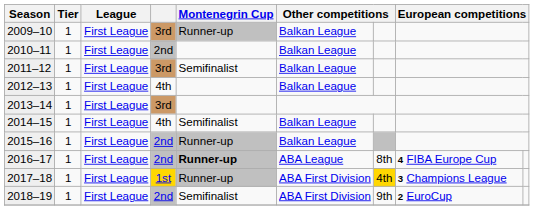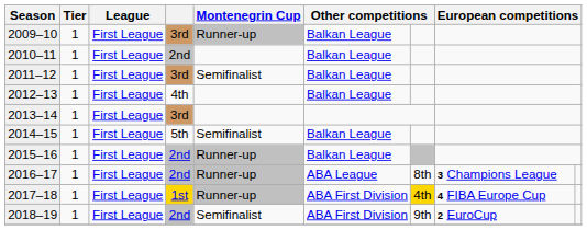2014–15 | column 4: 4th -> 5th
2016–17 | Montenegrin Cup: bold -> normal
2016–17 | column 8: 4 FIBA Europe Cup -> 3 Champions League
2017–18 | column 8: 3 Champions League -> 4 FIBA Europe Cup
